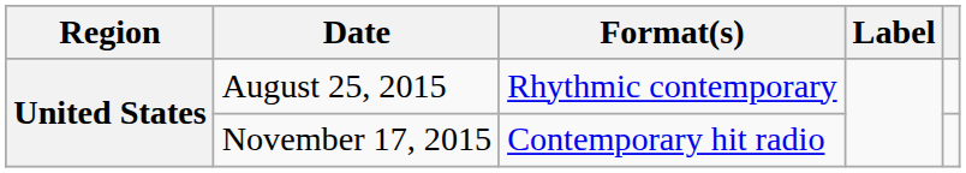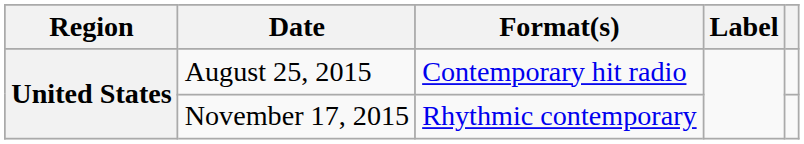August 25, 2015 | Format(s): Rhythmic contemporary -> Contemporary hit radio
November 17, 2015 | Format(s): Contemporary hit radio -> Rhythmic contemporary
